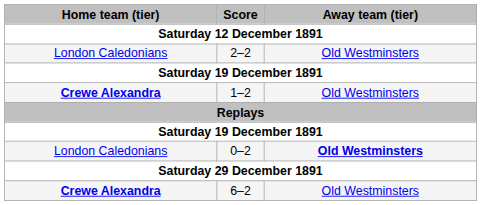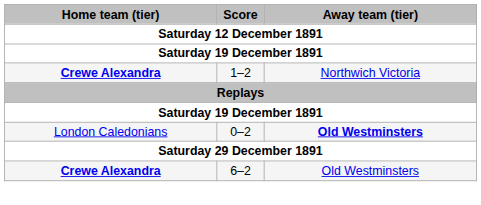- row: London Caledonians | 2–2 | Old Westminsters
1–2 | Away team (tier): Old Westminsters -> Northwich Victoria
